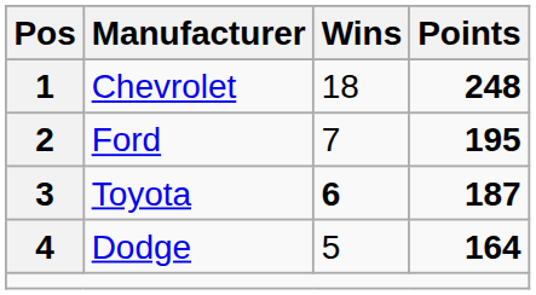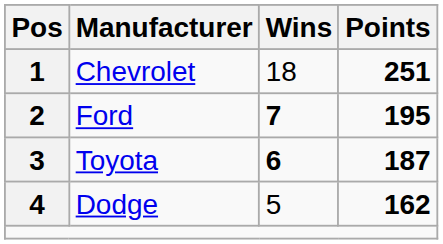Chevrolet | Points: 248 -> 251
Ford | Wins: normal -> bold
Dodge | Points: 164 -> 162
